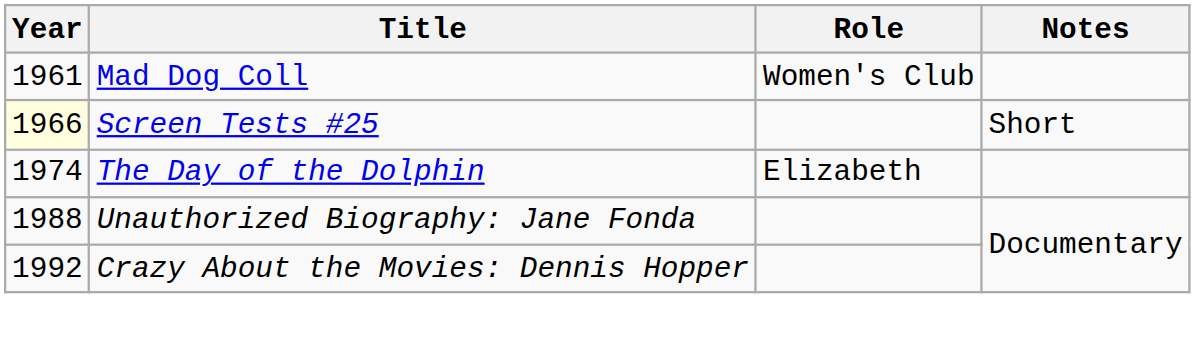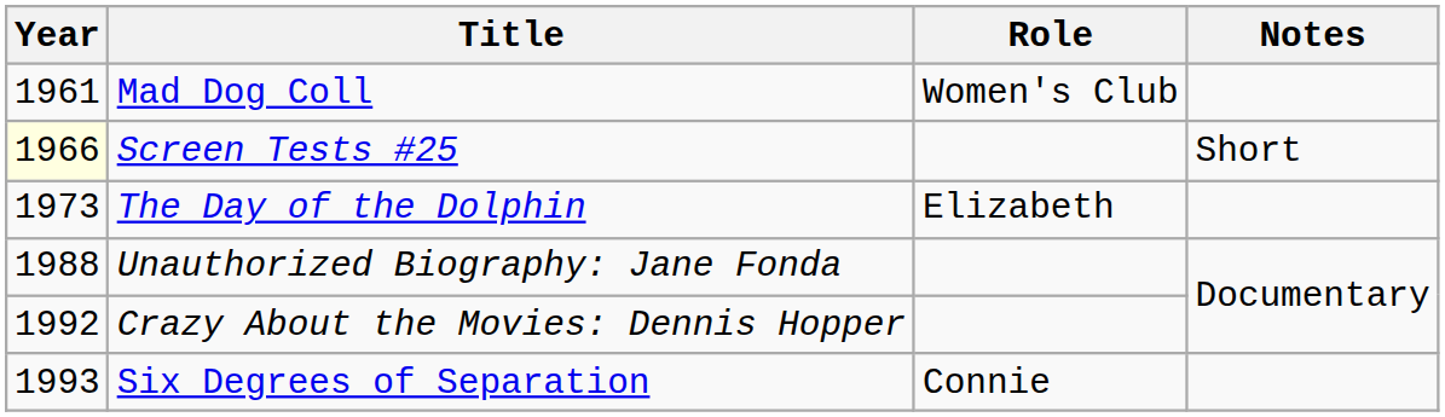The Day of the Dolphin | Year: 1974 -> 1973
+ row: 1993 | Six Degrees of Separation | Connie
